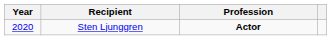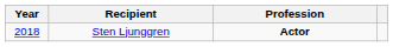Sten Ljunggren | Year: 2020 -> 2018
